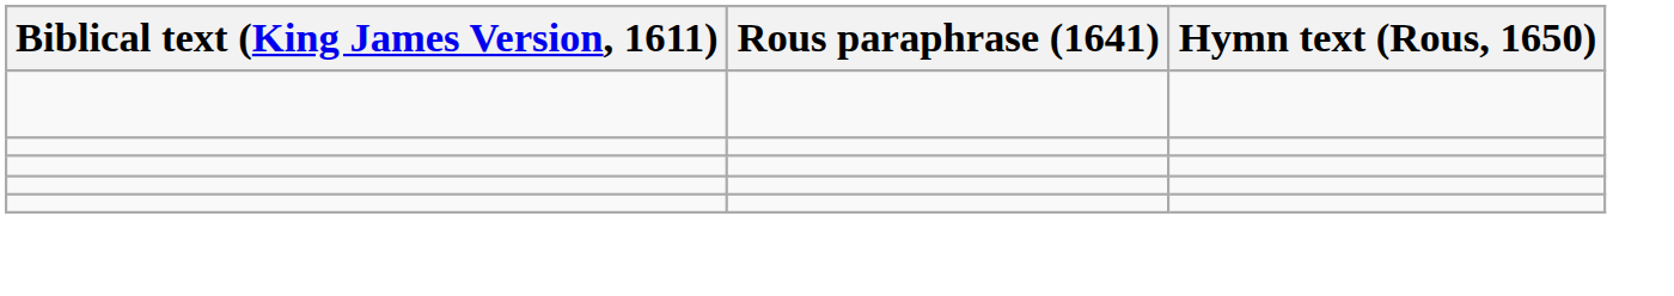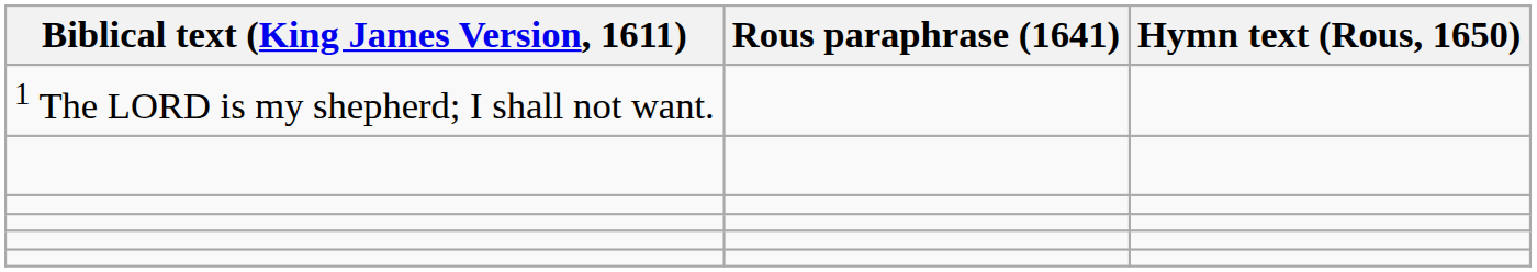+ row: 1 The LORD is my shepherd; I shall not want.
